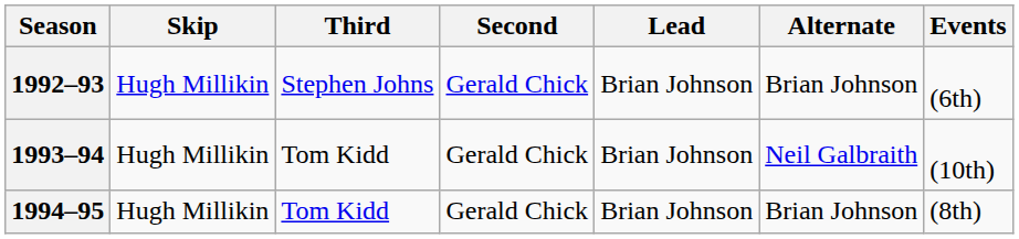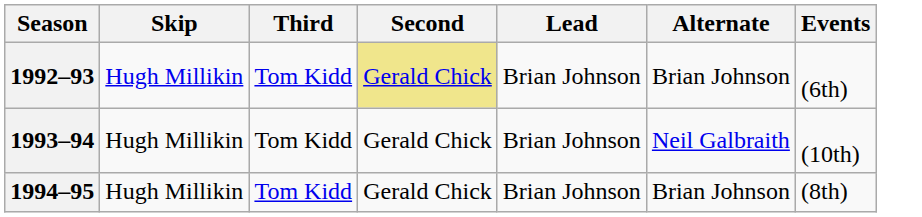1992–93 | Third: Stephen Johns -> Tom Kidd
1992–93 | Second: no background -> khaki background
